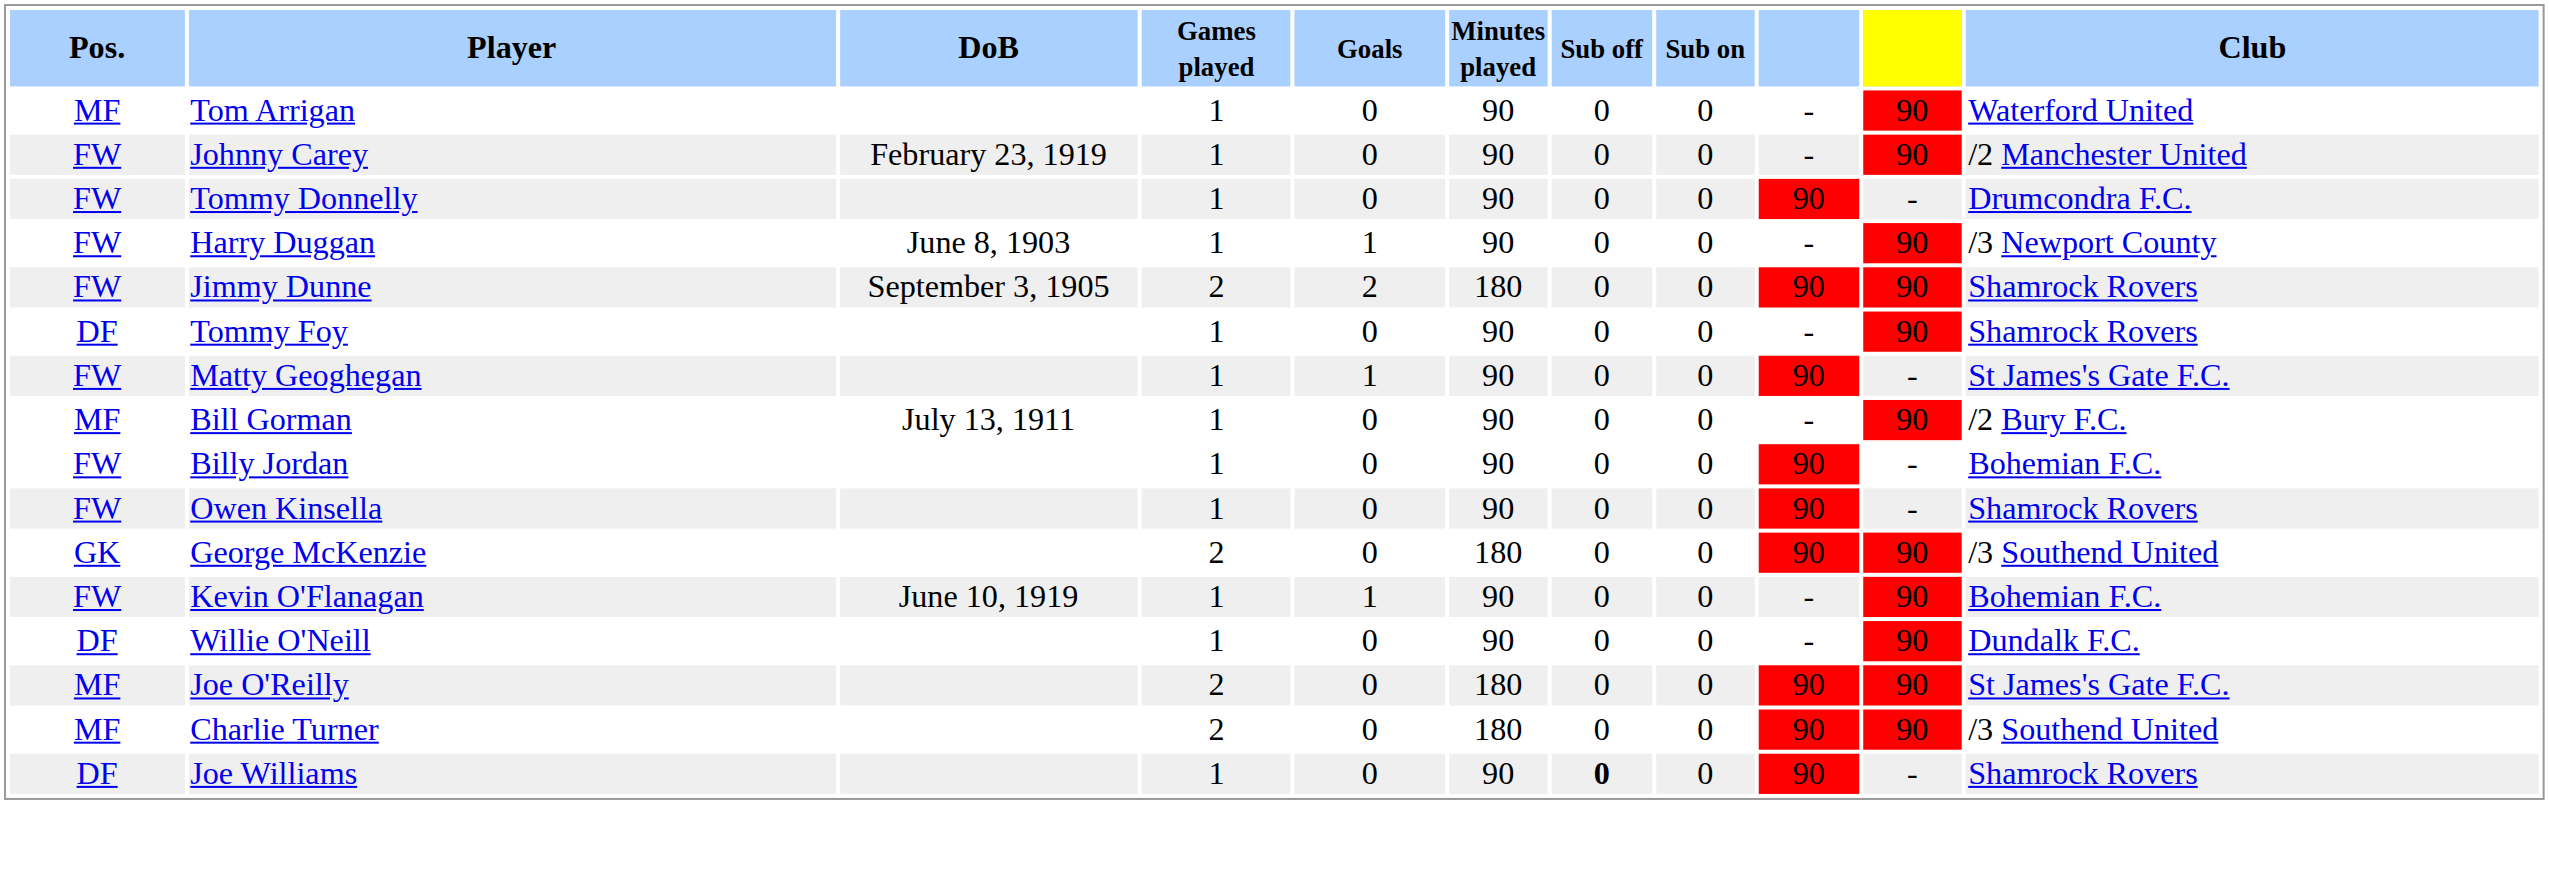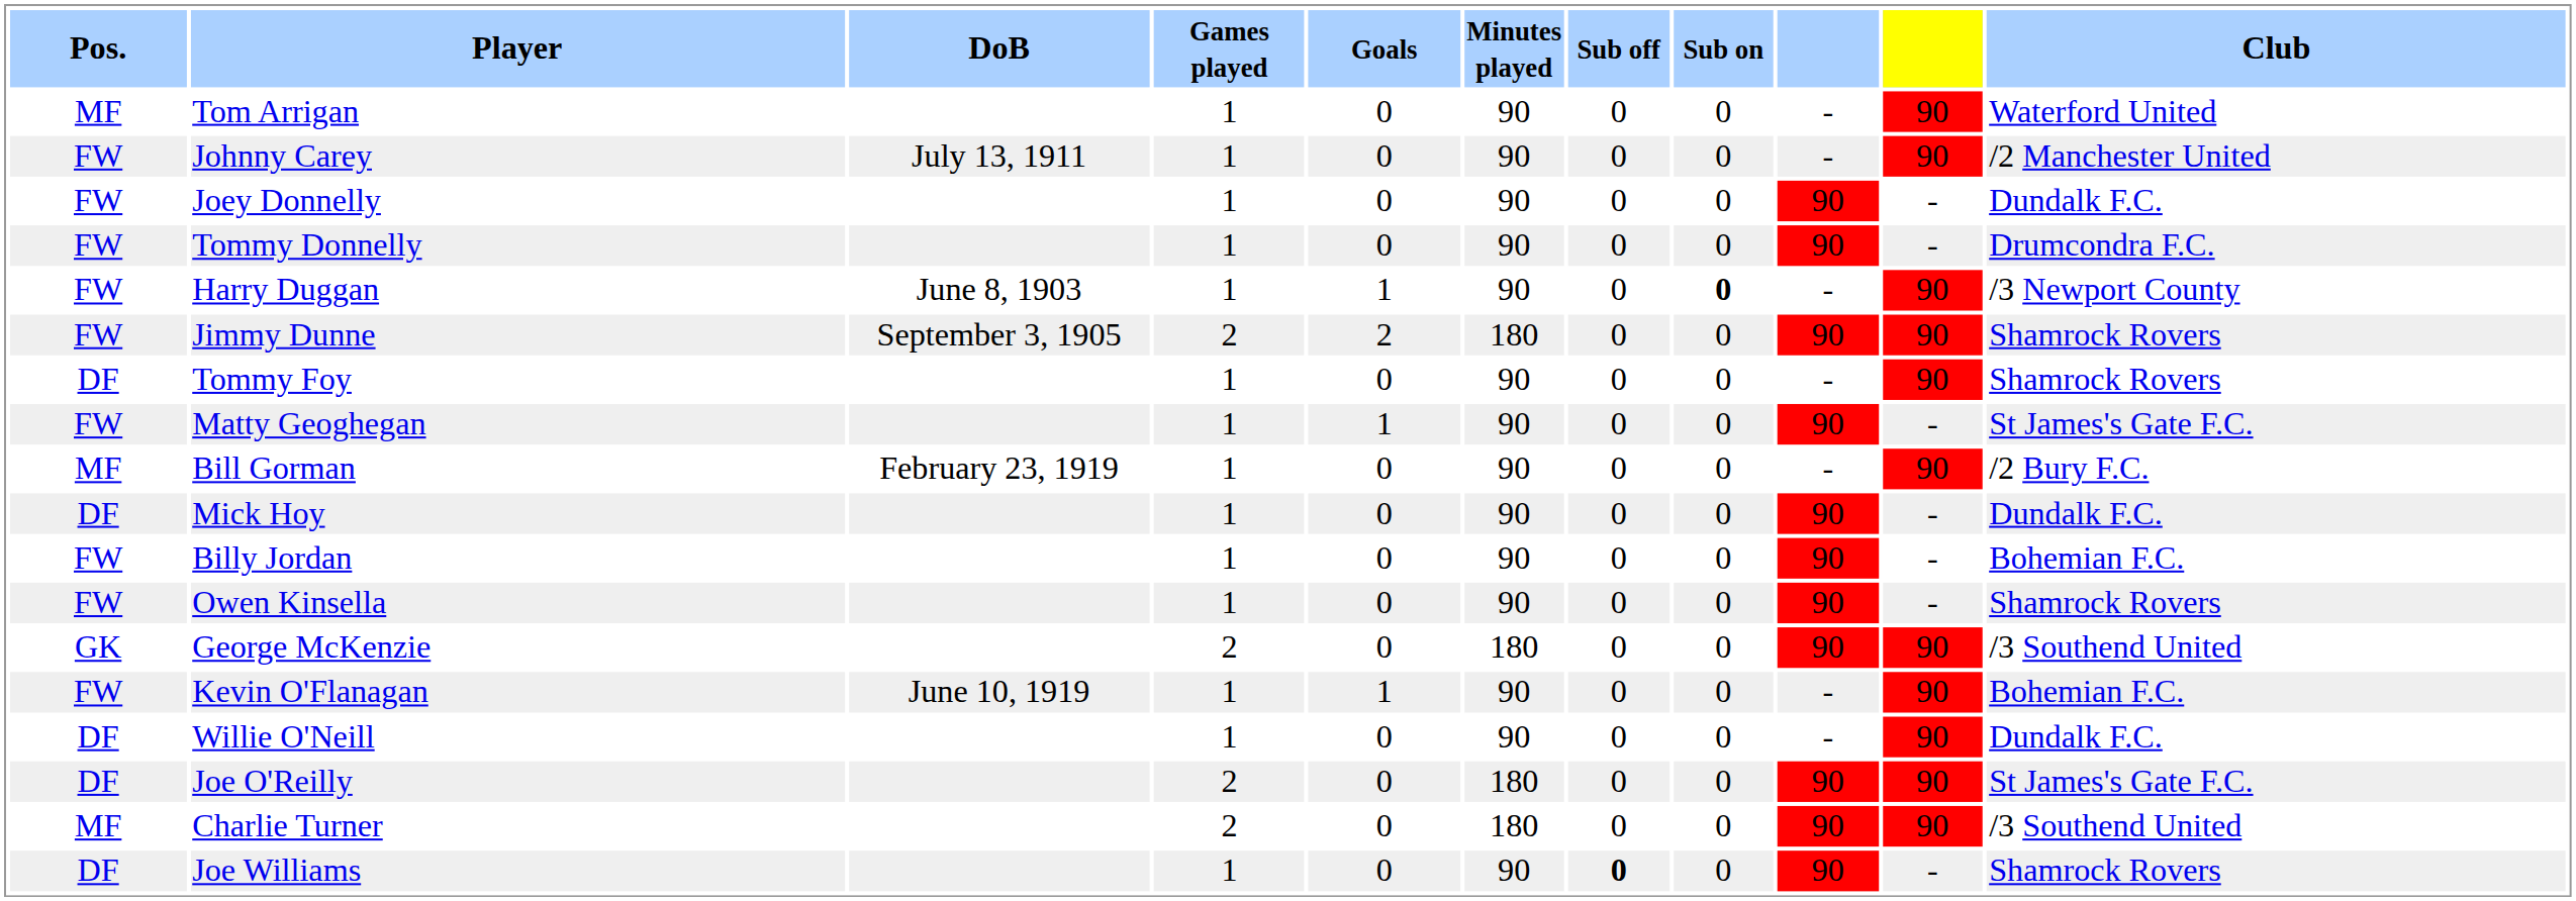Johnny Carey | DoB: February 23, 1919 -> July 13, 1911
+ row: FW | Joey Donnelly | 1 | 0 | 90 | 0 | 0 | 90 | - | Dundalk F.C.
Harry Duggan | Sub on: normal -> bold
Bill Gorman | DoB: July 13, 1911 -> February 23, 1919
+ row: DF | Mick Hoy | 1 | 0 | 90 | 0 | 0 | 90 | - | Dundalk F.C.
Joe O'Reilly | Pos.: MF -> DF
